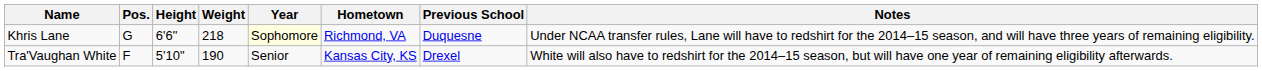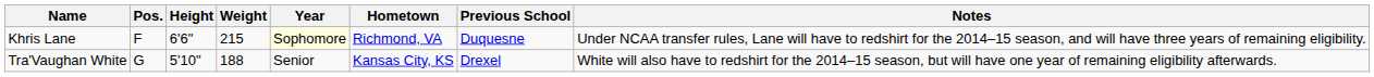Khris Lane | Pos.: G -> F
Khris Lane | Weight: 218 -> 215
Tra'Vaughan White | Pos.: F -> G
Tra'Vaughan White | Weight: 190 -> 188
